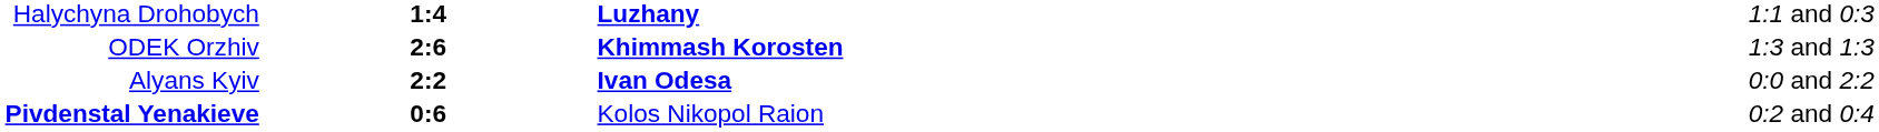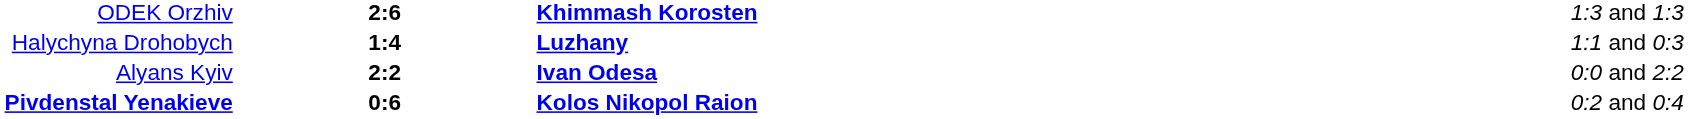rows swapped: Halychyna Drohobych <-> ODEK Orzhiv
Pivdenstal Yenakieve | column 3: normal -> bold
